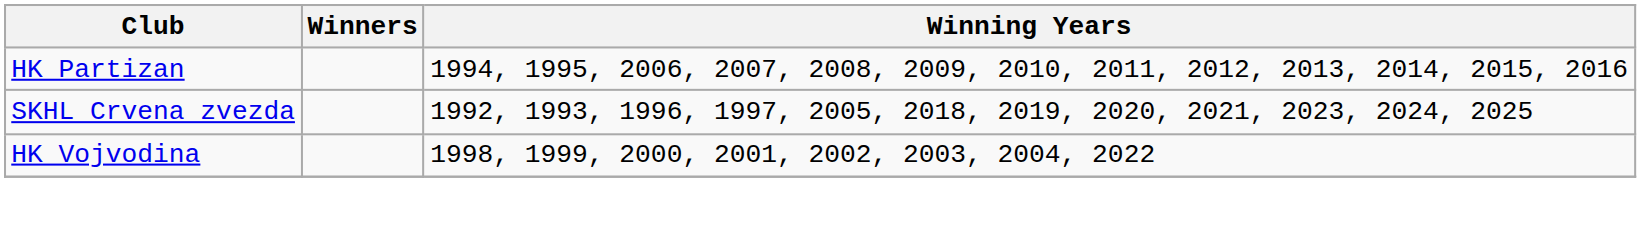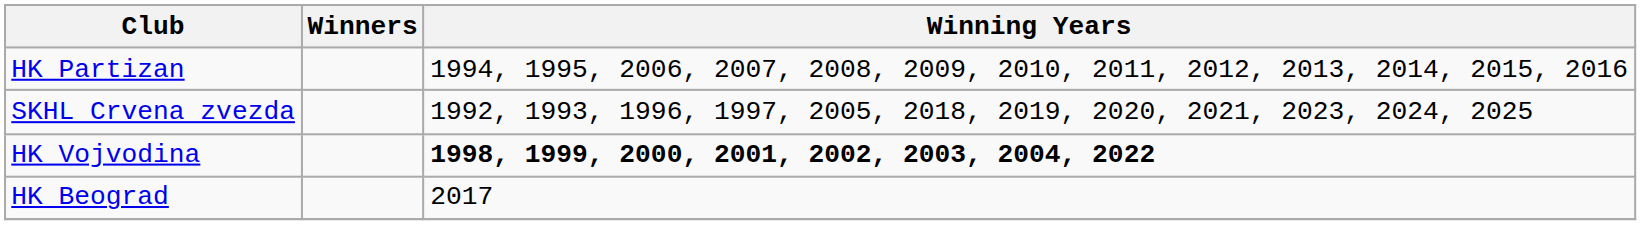HK Vojvodina | Winning Years: normal -> bold
+ row: HK Beograd | 2017
